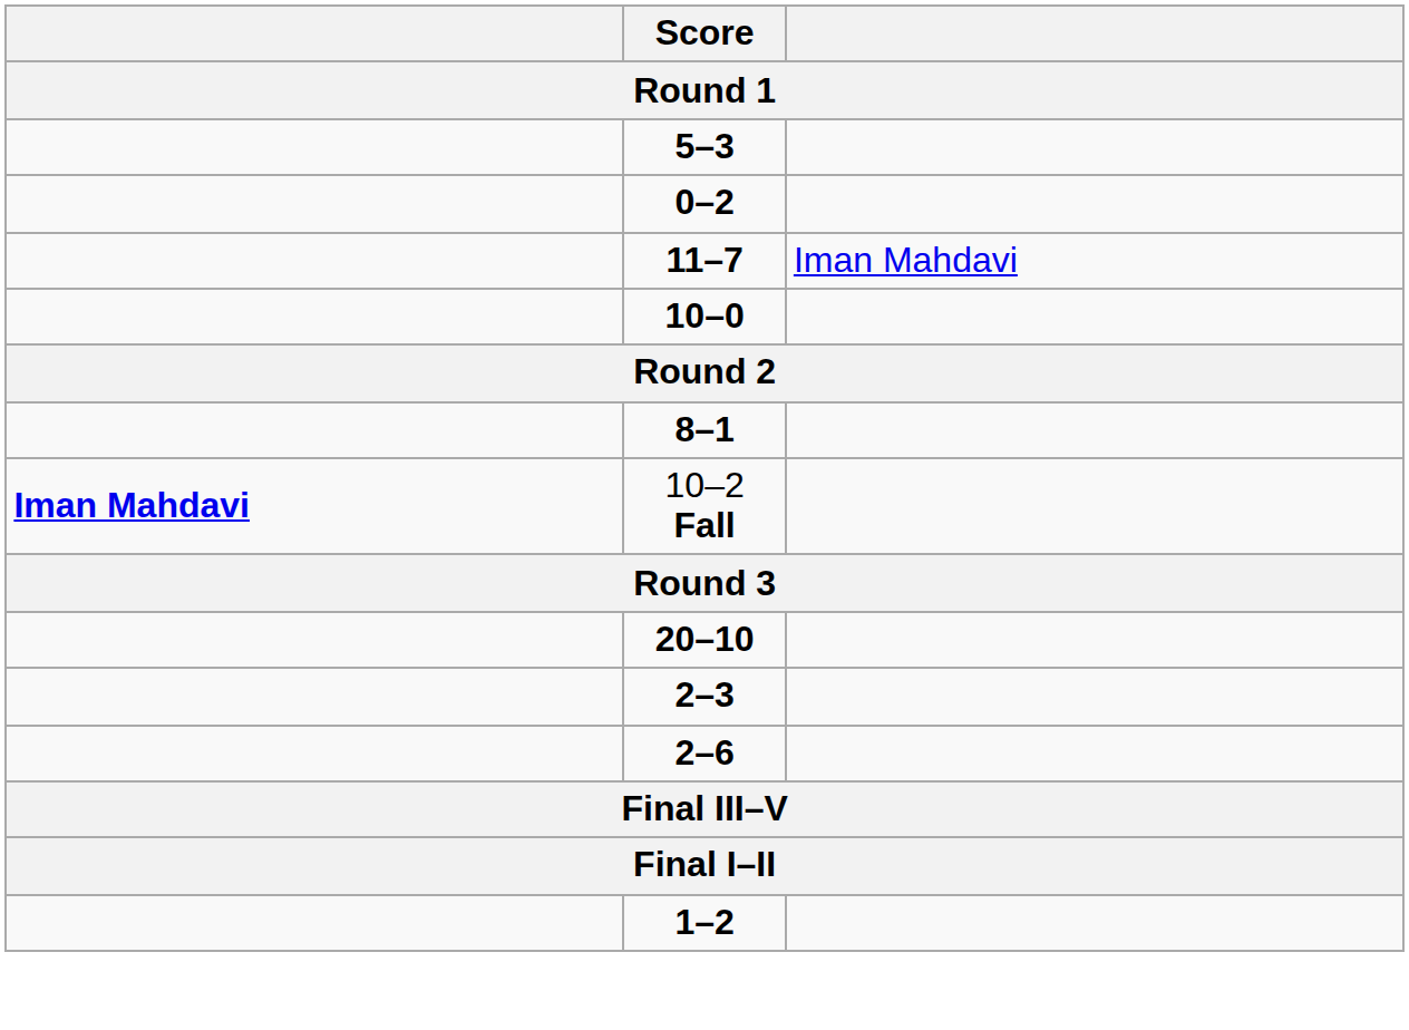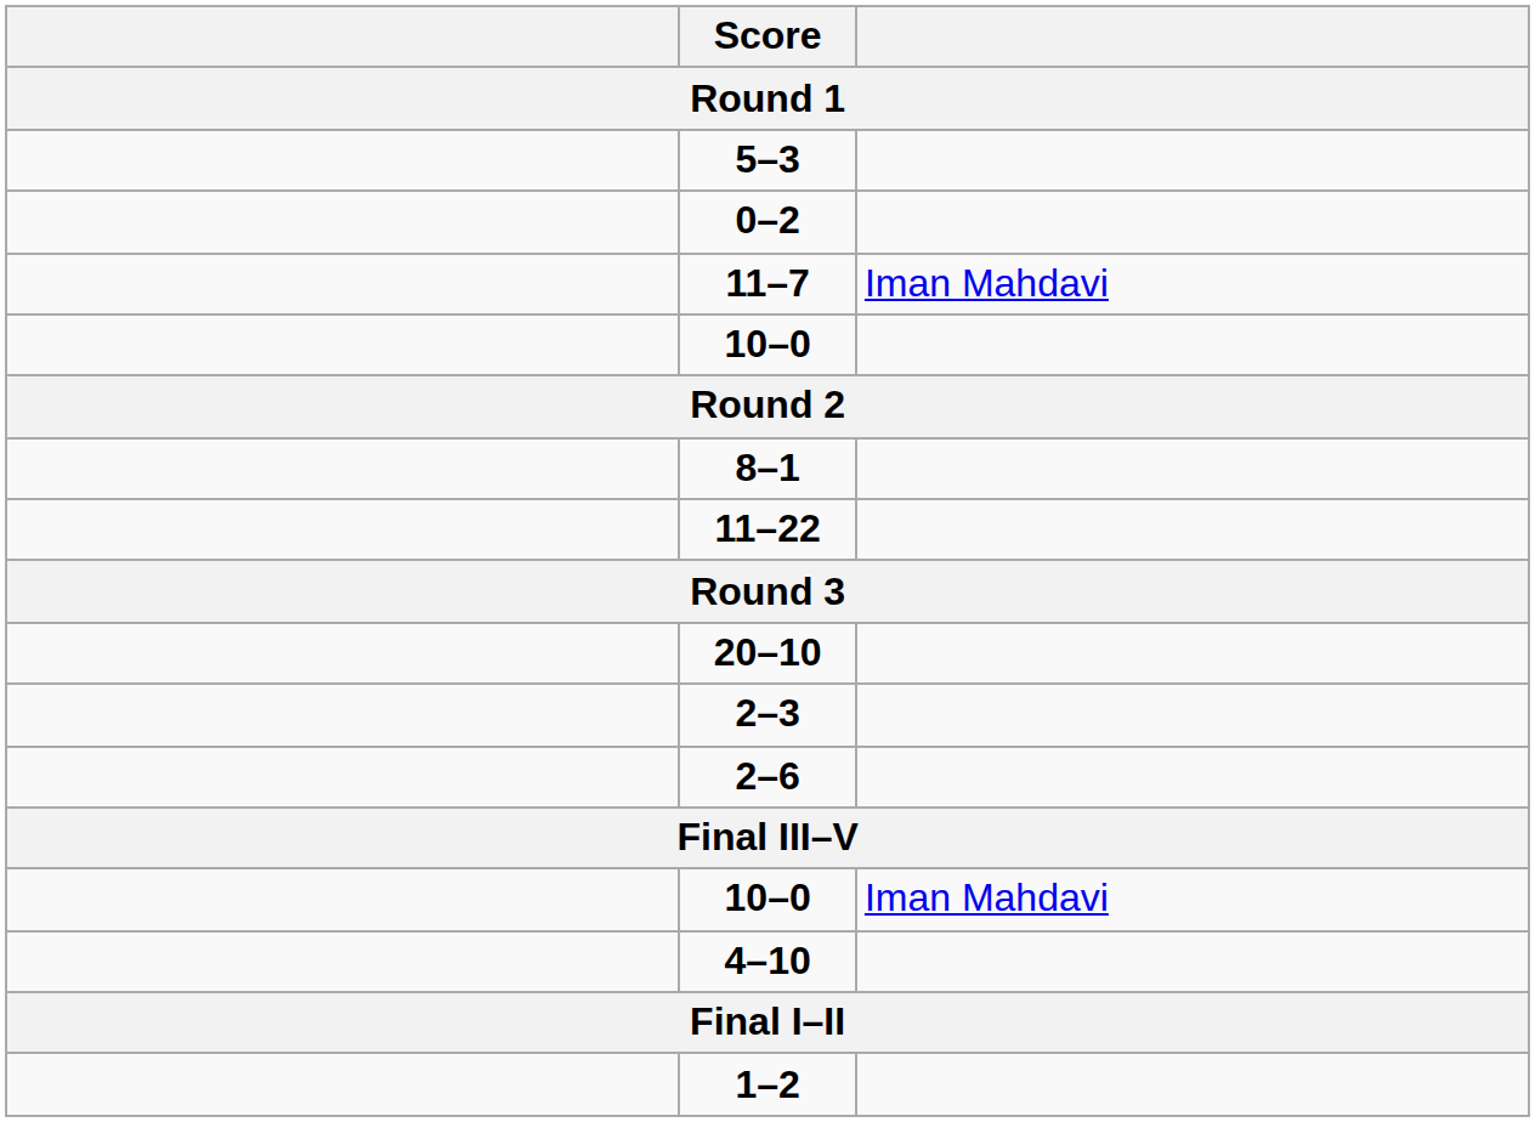- row: Iman Mahdavi | 10–2 Fall
+ row: 11–22
+ row: 10–0 | Iman Mahdavi
+ row: 4–10
